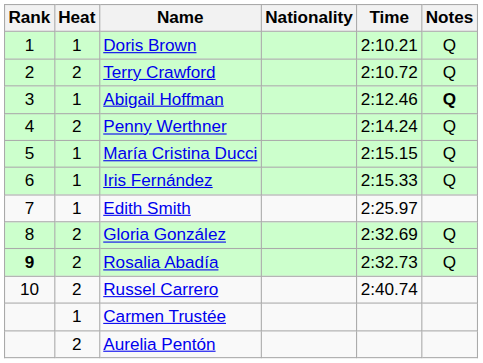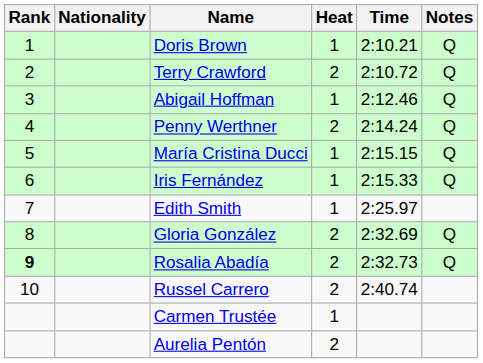columns swapped: Heat <-> Nationality
Abigail Hoffman | Notes: bold -> normal
